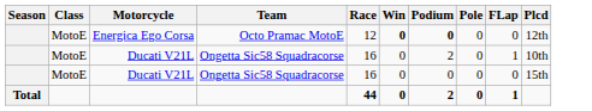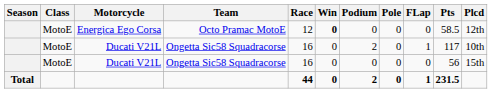+ column: Pts | 58.5 | 117 | 56 | 231.5
Energica Ego Corsa | Podium: bold -> normal
